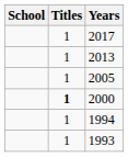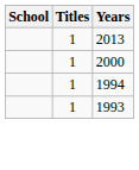- row: 1 | 2017
- row: 1 | 2005
2000 | Titles: bold -> normal
